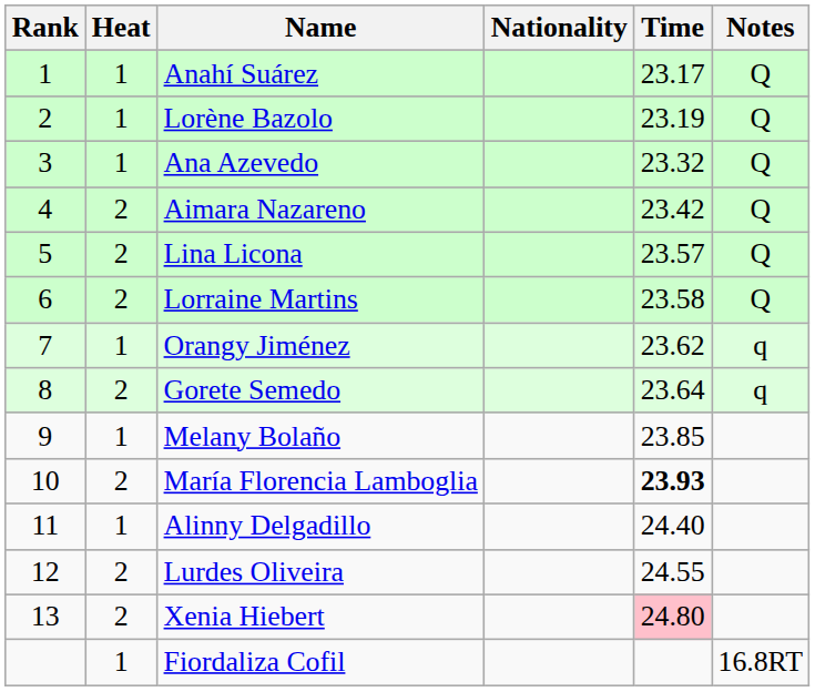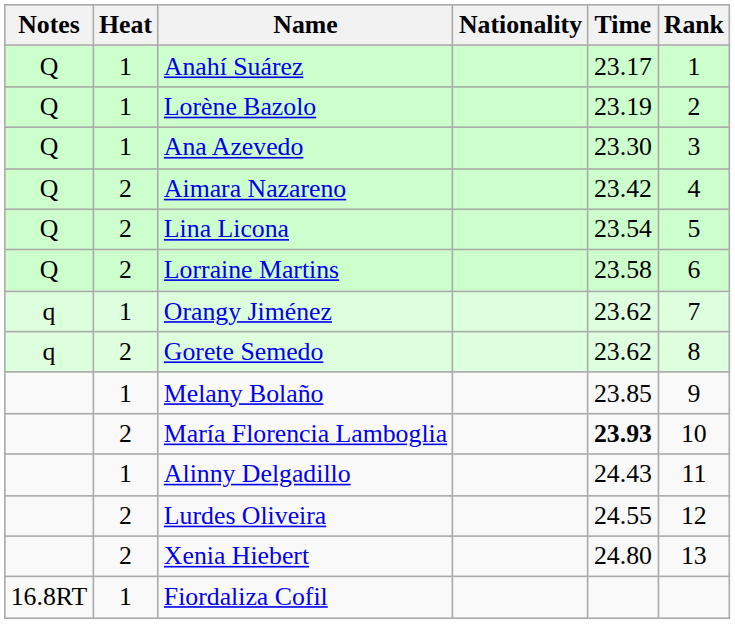columns swapped: Rank <-> Notes
Ana Azevedo | Time: 23.32 -> 23.30
Lina Licona | Time: 23.57 -> 23.54
Gorete Semedo | Time: 23.64 -> 23.62
Alinny Delgadillo | Time: 24.40 -> 24.43
Xenia Hiebert | Time: pink background -> no background
